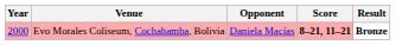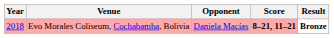Evo Morales Coliseum, Cochabamba, Bolivia | Year: 2000 -> 2018
